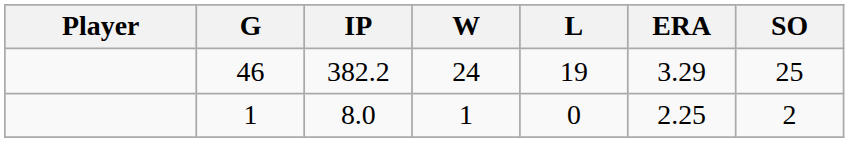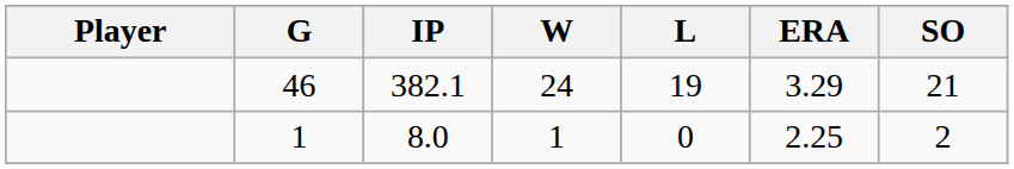46 | IP: 382.2 -> 382.1
46 | SO: 25 -> 21
